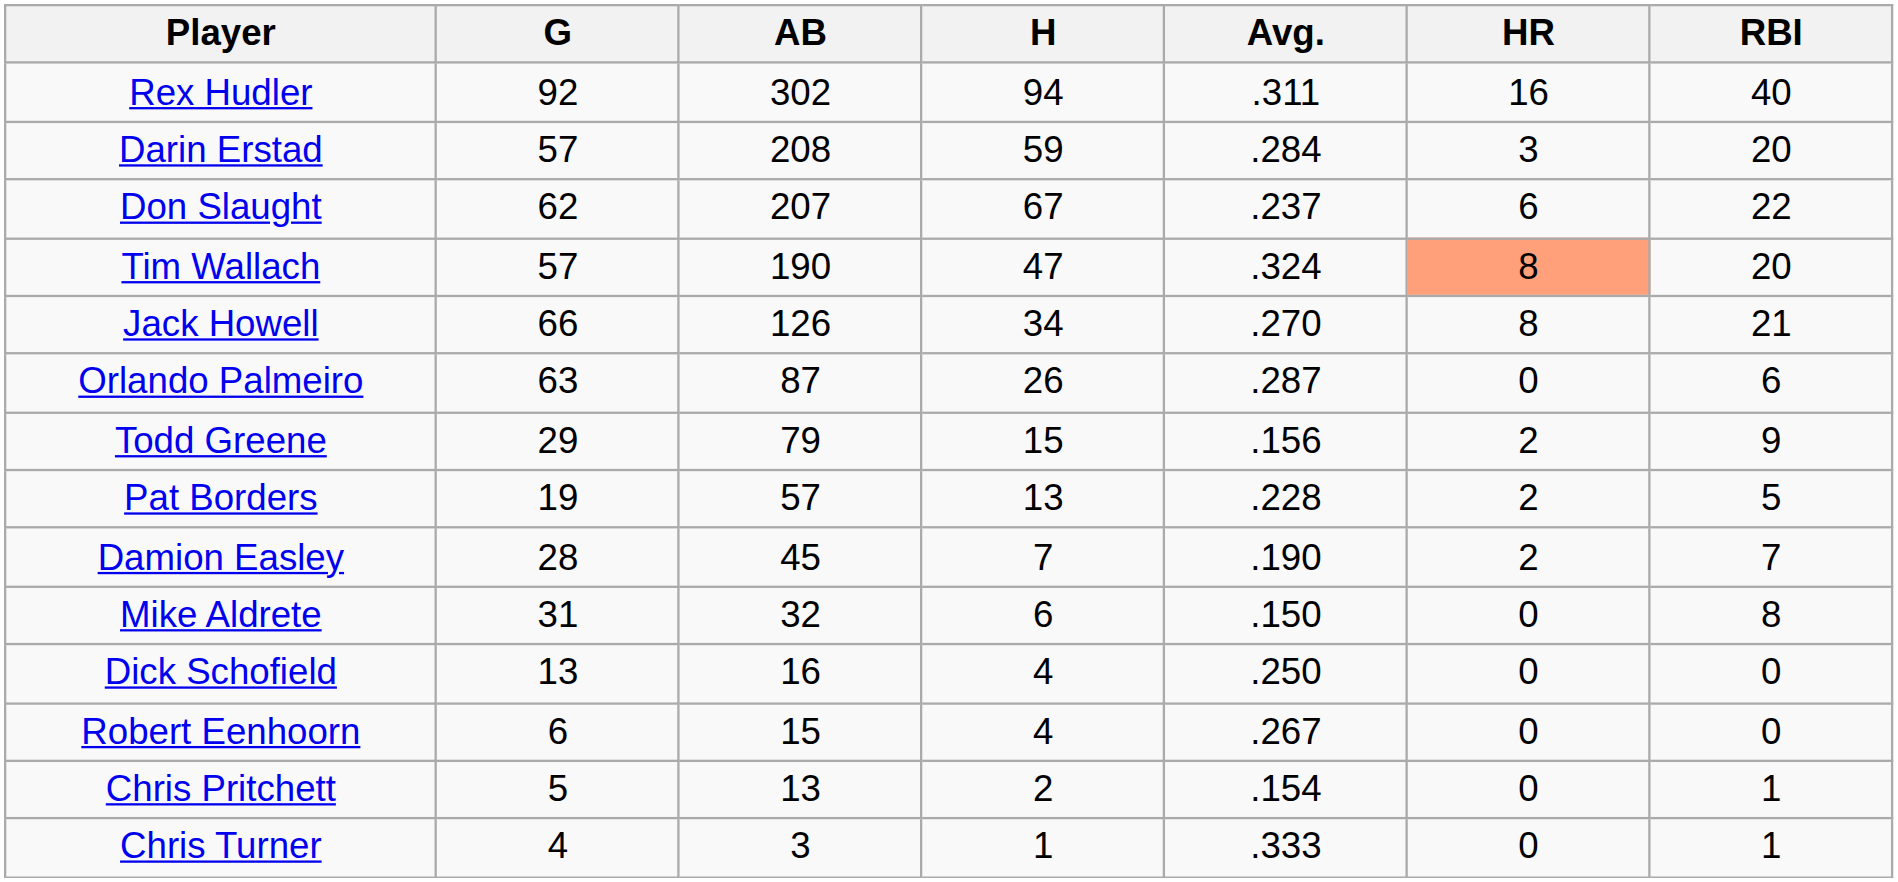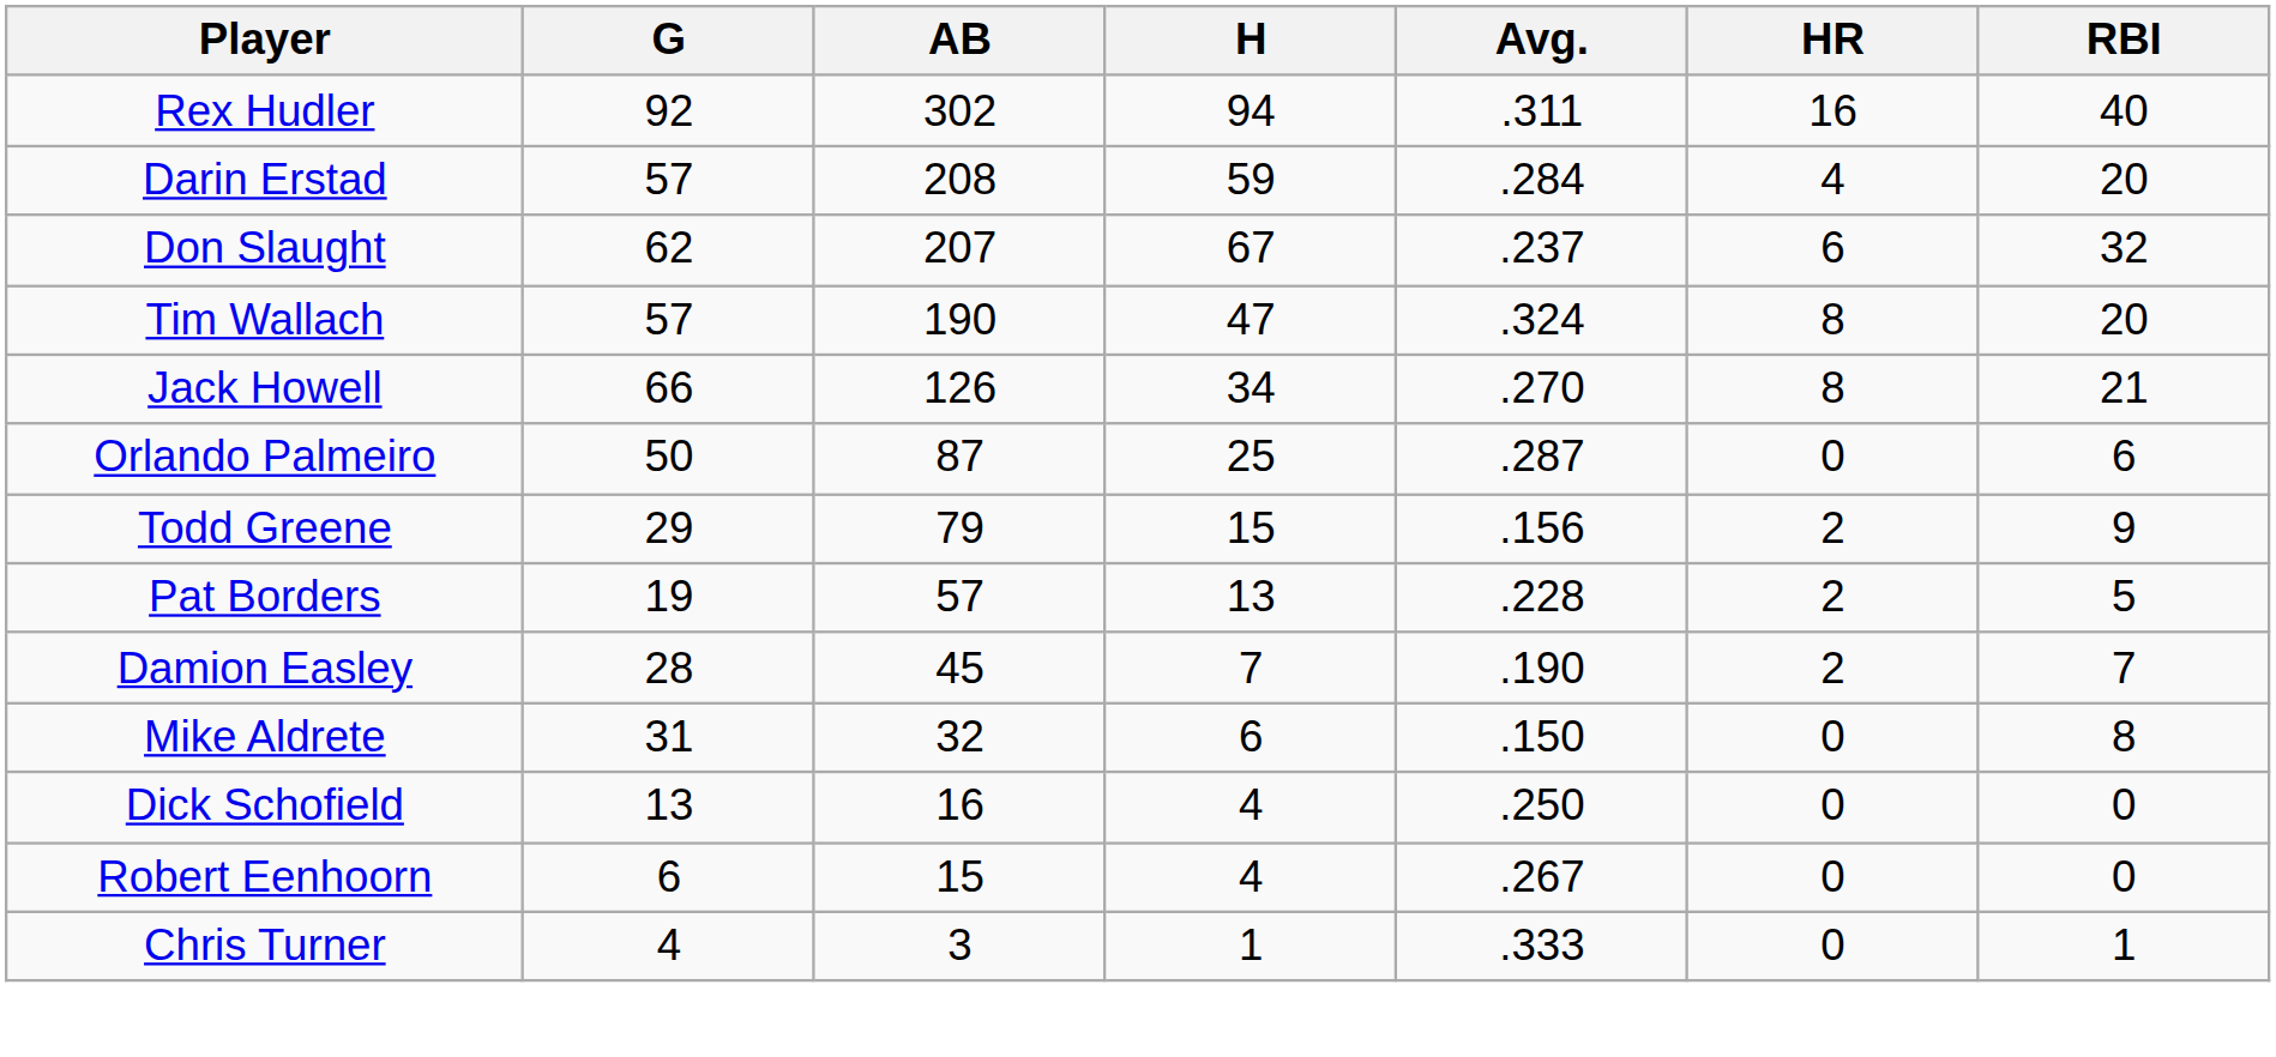Darin Erstad | HR: 3 -> 4
Don Slaught | RBI: 22 -> 32
Tim Wallach | HR: lightsalmon background -> no background
Orlando Palmeiro | G: 63 -> 50
Orlando Palmeiro | H: 26 -> 25
- row: Chris Pritchett | 5 | 13 | 2 | .154 | 0 | 1
